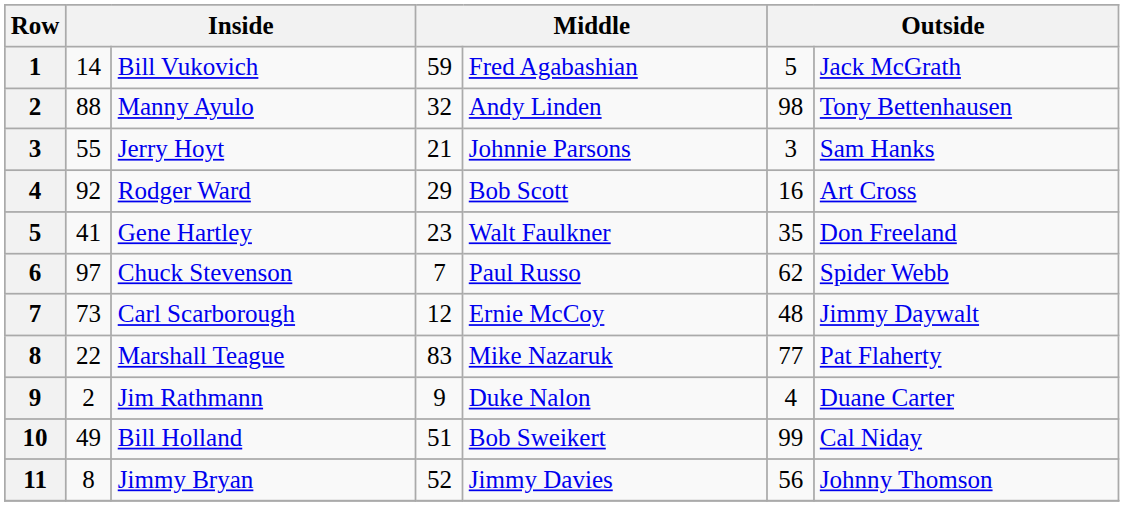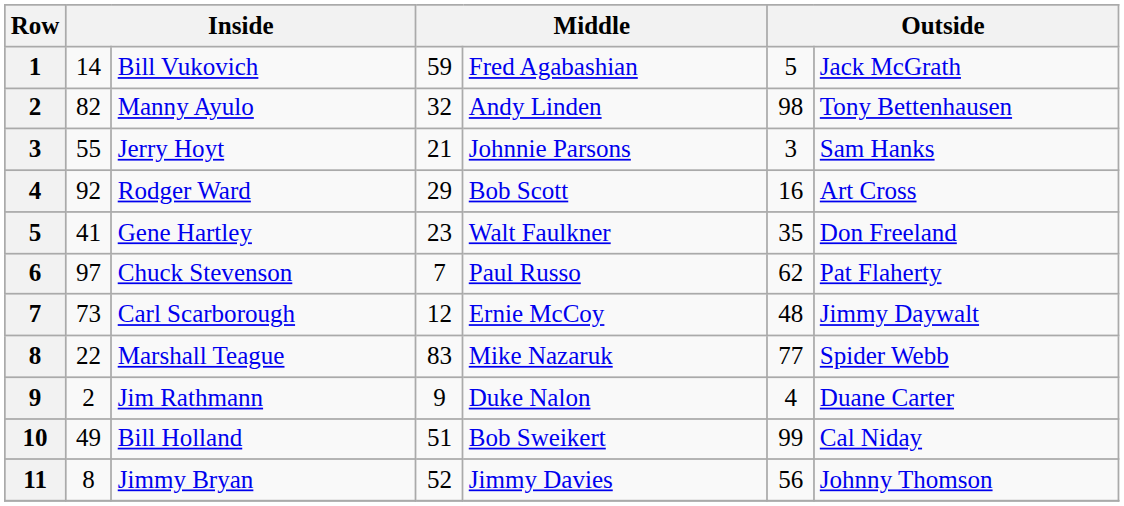Manny Ayulo | column 2: 88 -> 82
Chuck Stevenson | column 7: Spider Webb -> Pat Flaherty
Marshall Teague | column 7: Pat Flaherty -> Spider Webb
